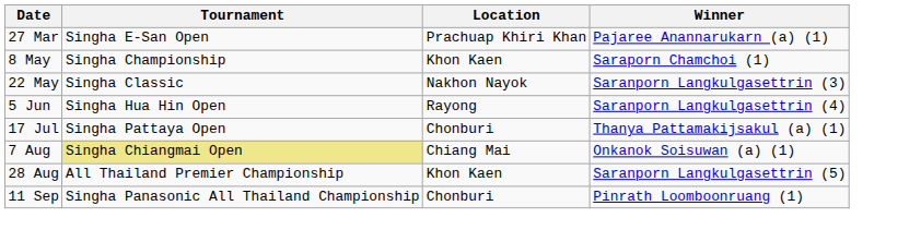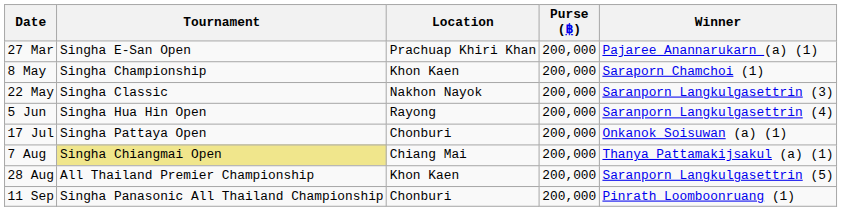+ column: Purse (฿) | 200,000 | 200,000 | 200,000 | 200,000 | 200,000 | 200,000 | 200,000 | 200,000
17 Jul | Winner: Thanya Pattamakijsakul (a) (1) -> Onkanok Soisuwan (a) (1)
7 Aug | Winner: Onkanok Soisuwan (a) (1) -> Thanya Pattamakijsakul (a) (1)
